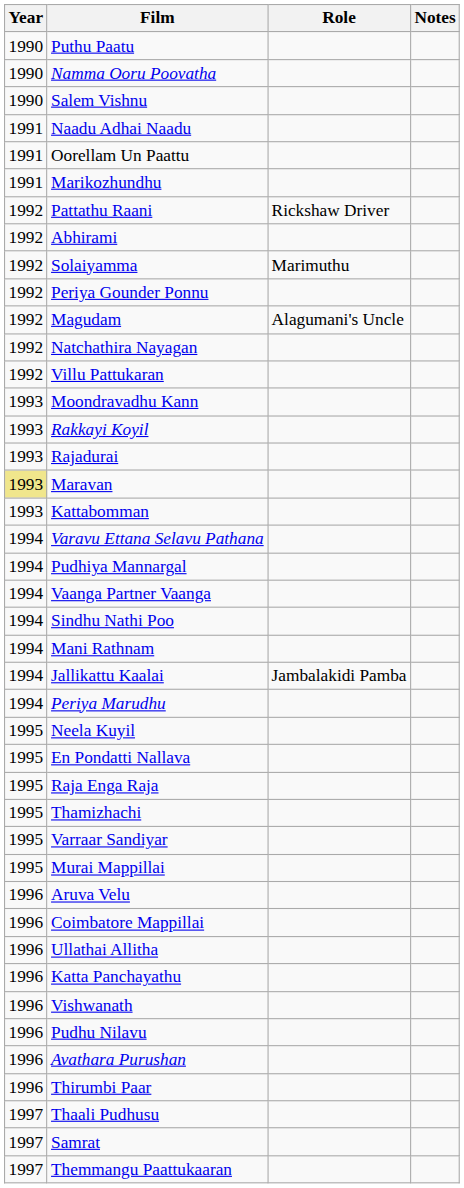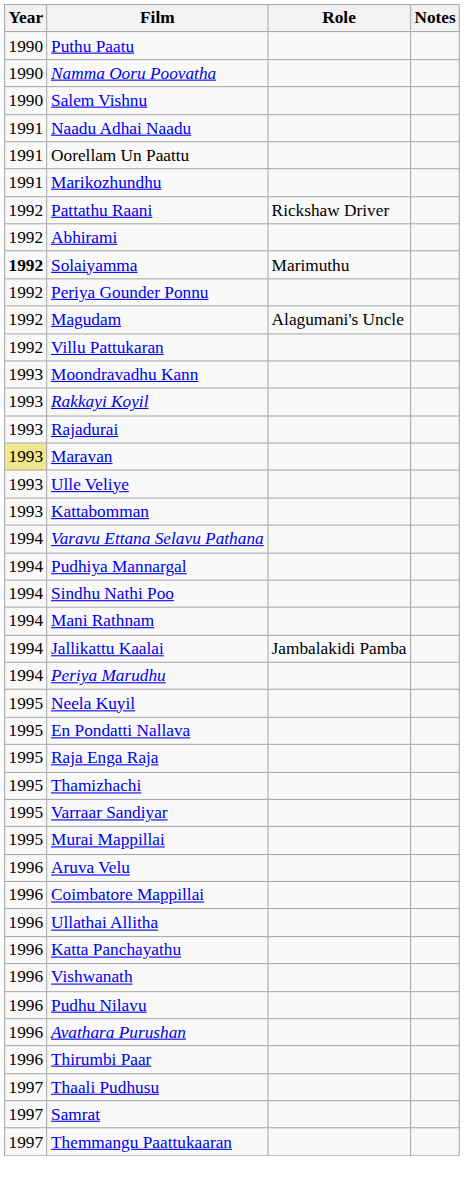Solaiyamma | Year: normal -> bold
- row: 1992 | Natchathira Nayagan
+ row: 1993 | Ulle Veliye
- row: 1994 | Vaanga Partner Vaanga
